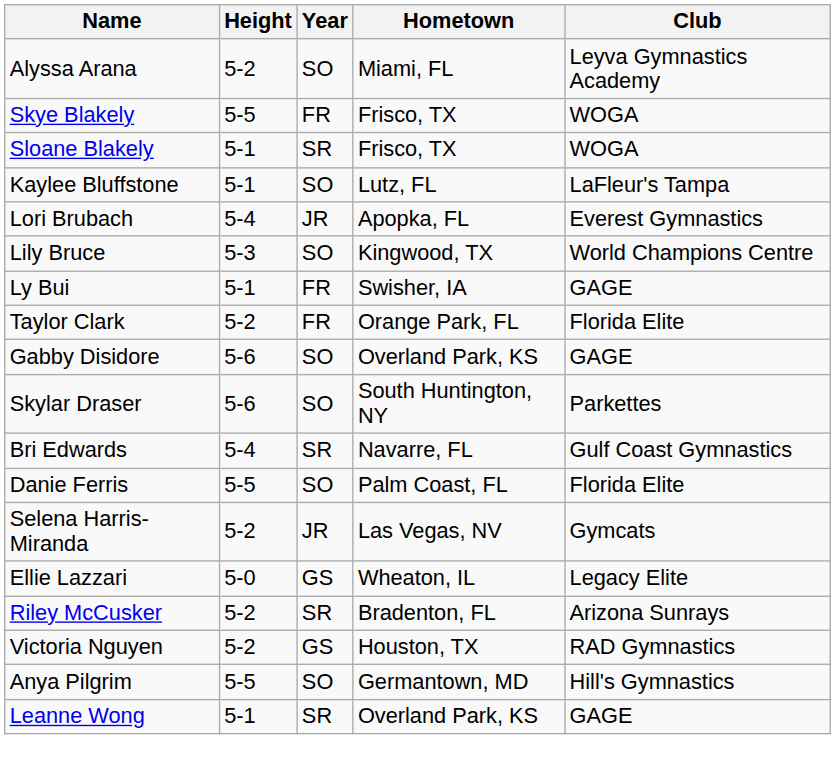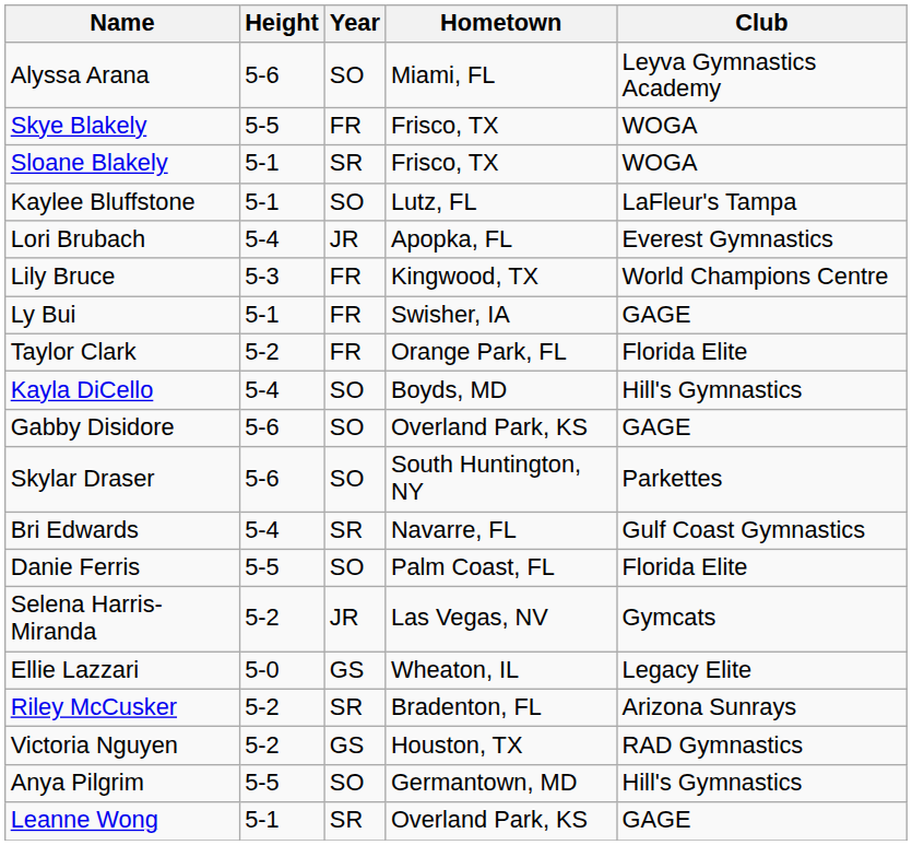Alyssa Arana | Height: 5-2 -> 5-6
Lily Bruce | Year: SO -> FR
+ row: Kayla DiCello | 5-4 | SO | Boyds, MD | Hill's Gymnastics
